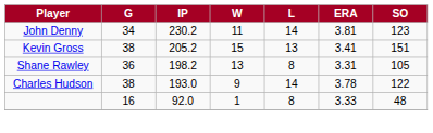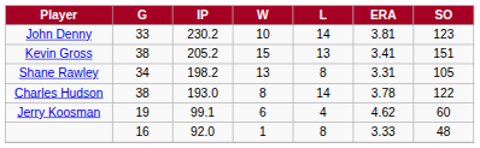John Denny | G: 34 -> 33
John Denny | W: 11 -> 10
Shane Rawley | G: 36 -> 34
Charles Hudson | W: 9 -> 8
+ row: Jerry Koosman | 19 | 99.1 | 6 | 4 | 4.62 | 60
